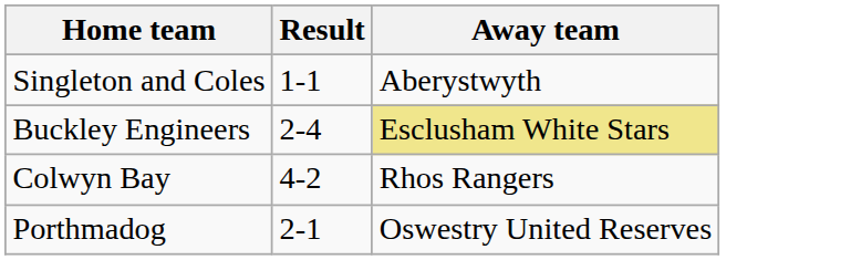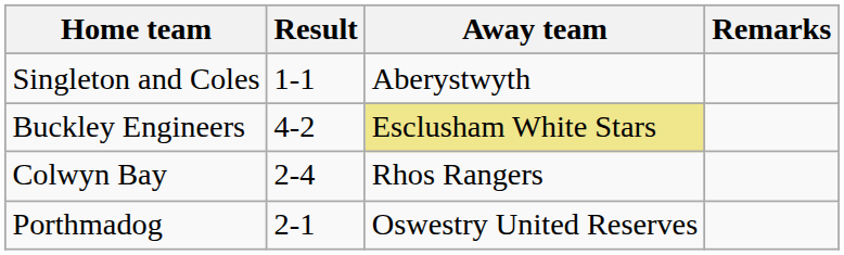+ column: Remarks
Buckley Engineers | Result: 2-4 -> 4-2
Colwyn Bay | Result: 4-2 -> 2-4
